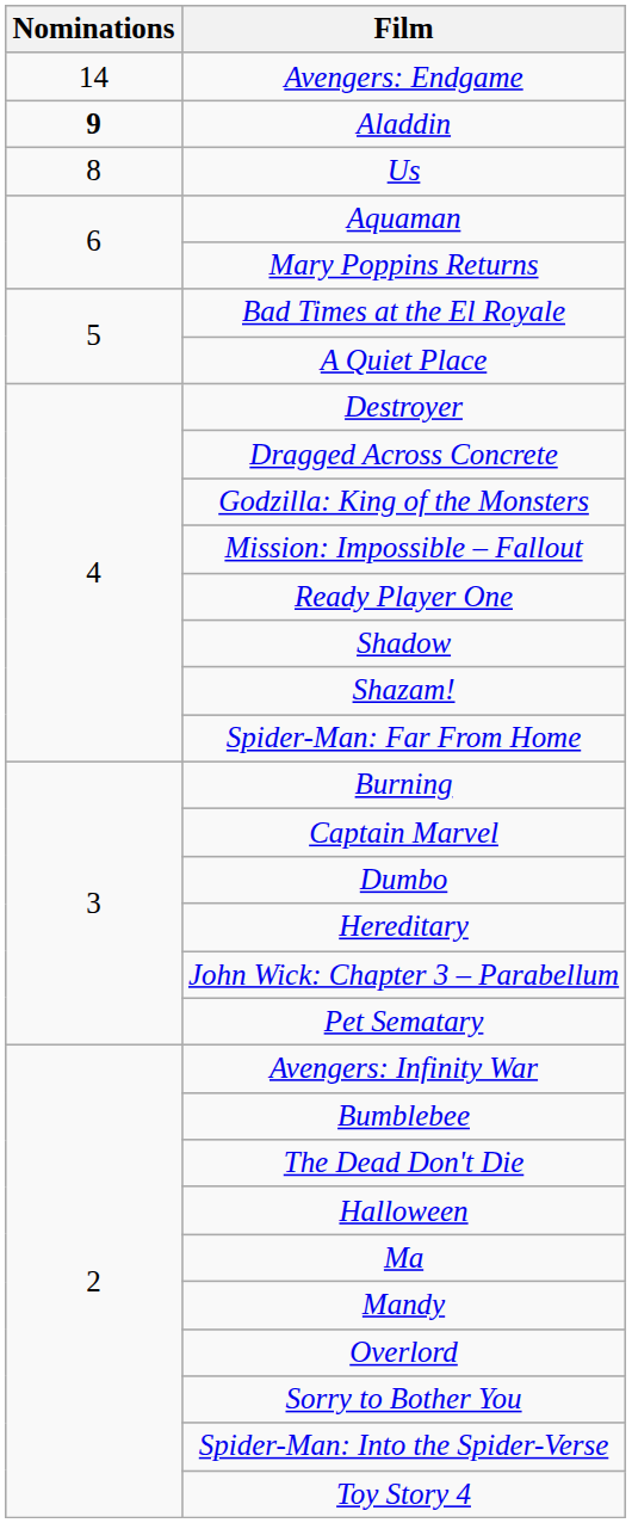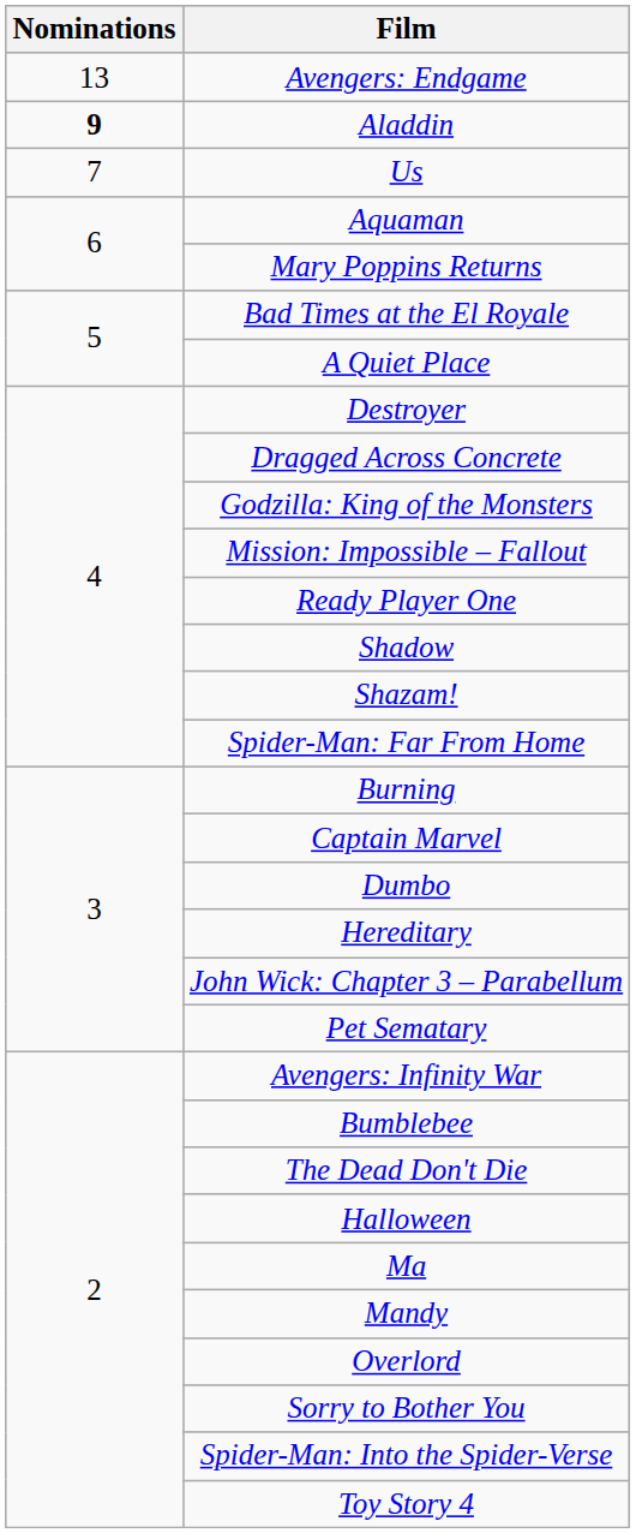Avengers: Endgame | Nominations: 14 -> 13
Us | Nominations: 8 -> 7
